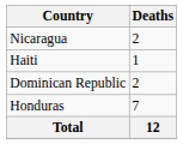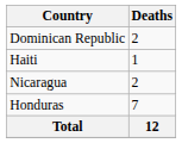rows swapped: Dominican Republic <-> Nicaragua
